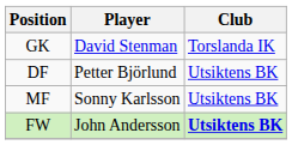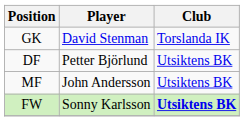MF | Player: Sonny Karlsson -> John Andersson
FW | Player: John Andersson -> Sonny Karlsson
